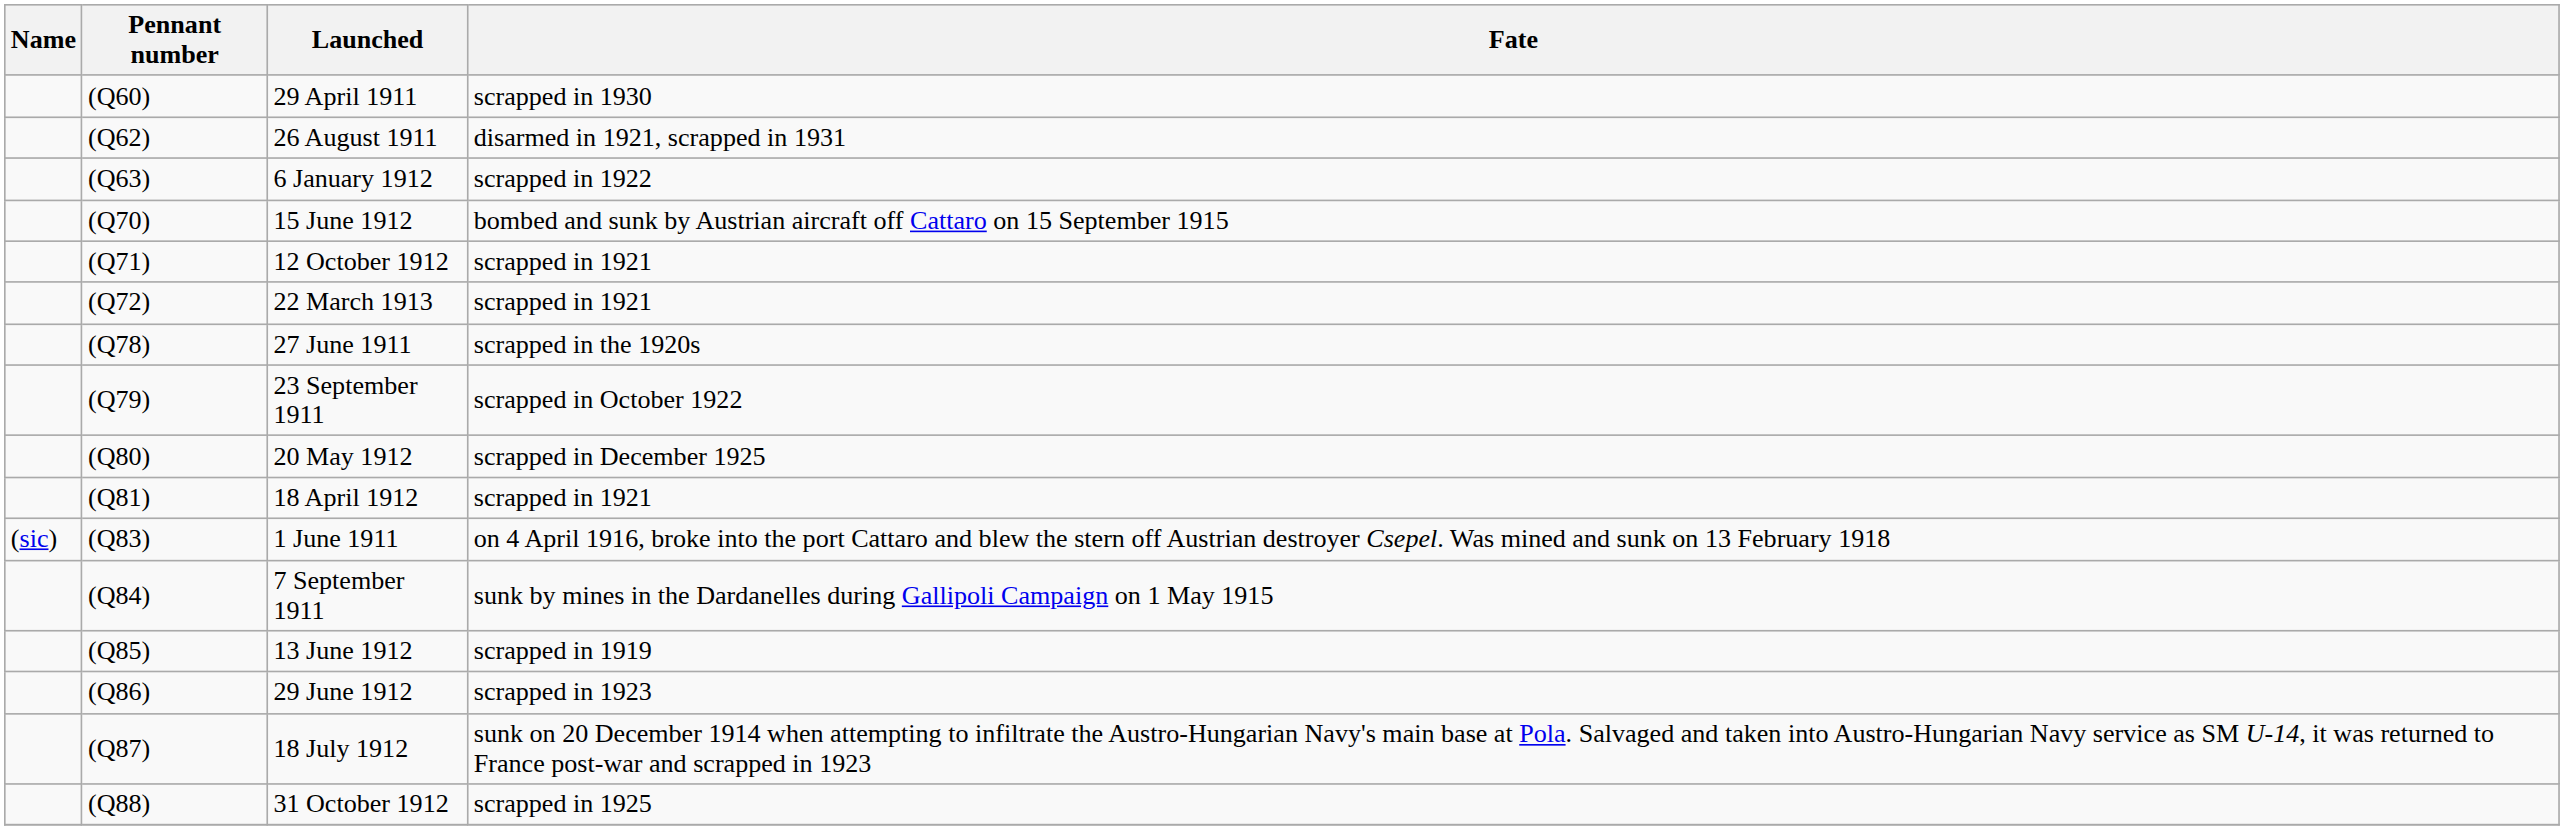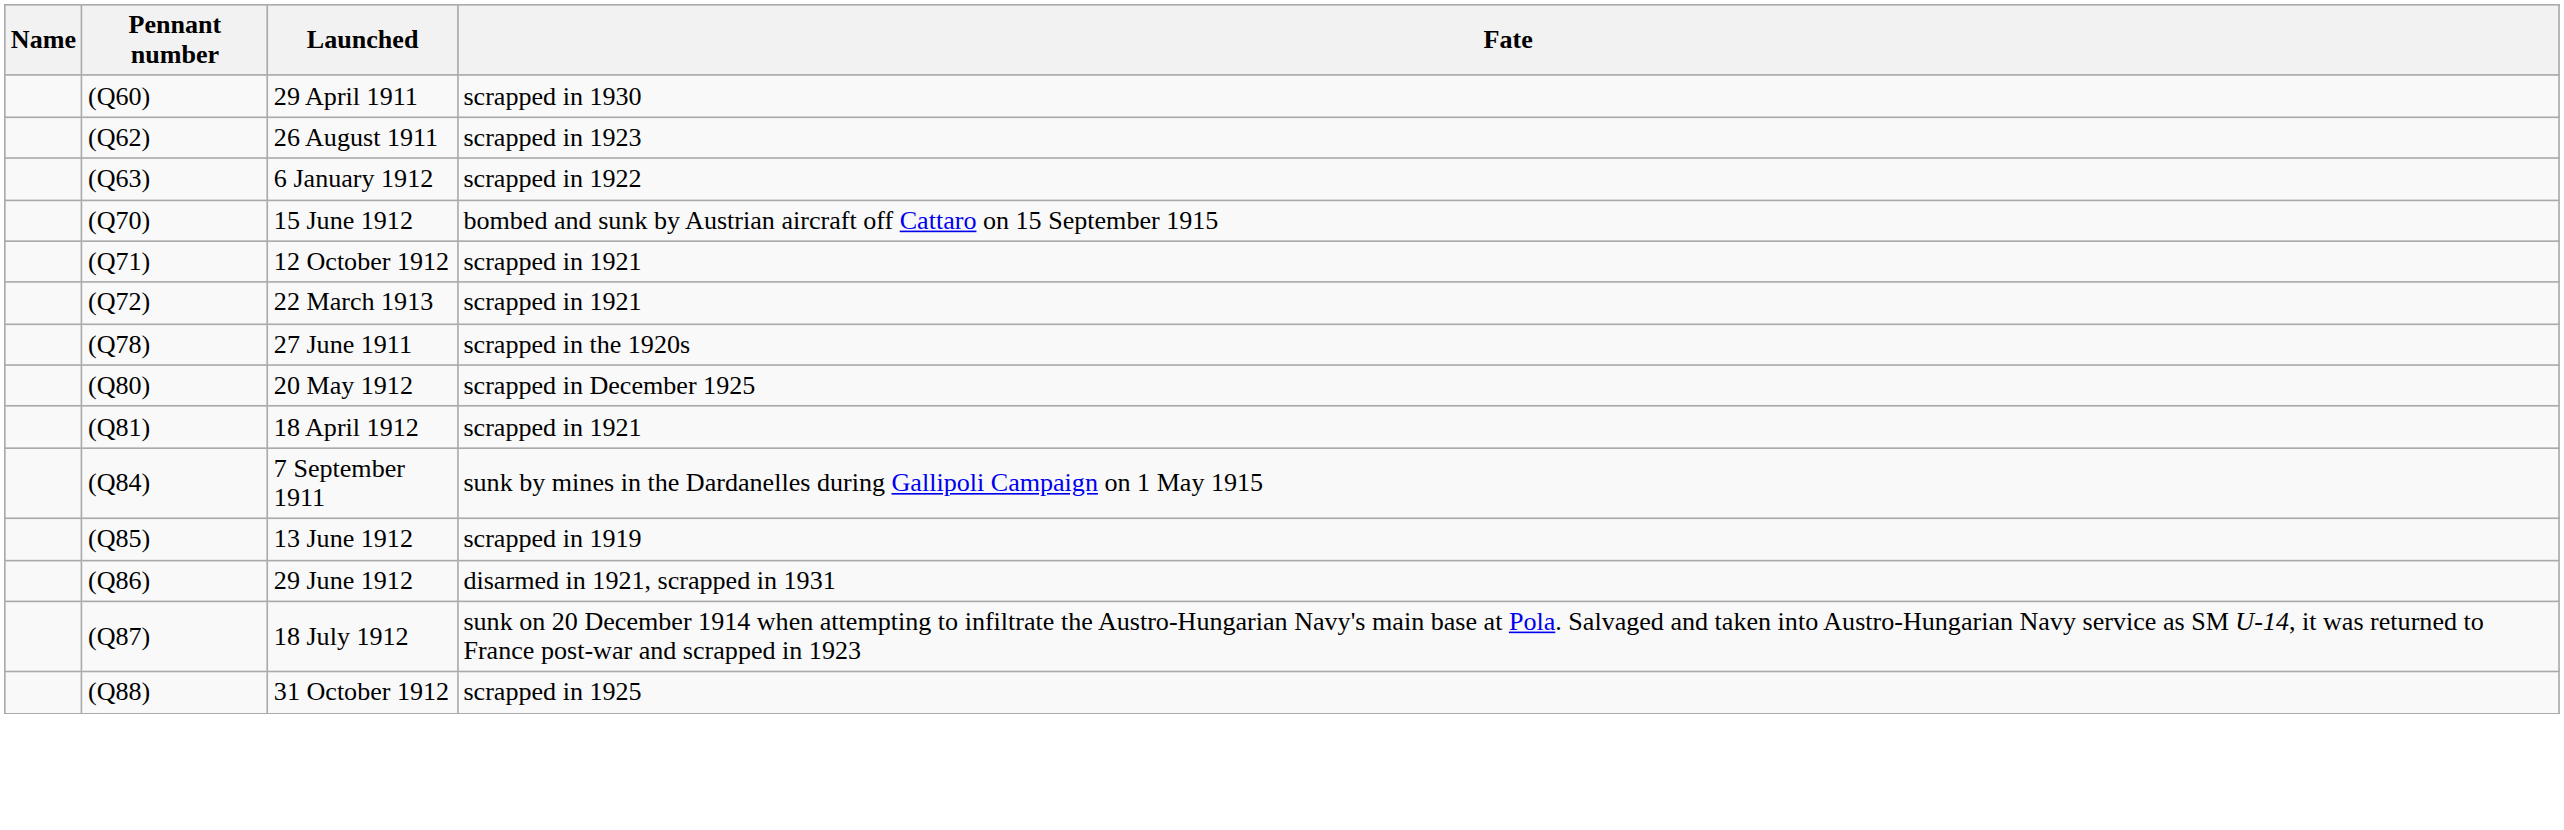26 August 1911 | Fate: disarmed in 1921, scrapped in 1931 -> scrapped in 1923
- row: (Q79) | 23 September 1911 | scrapped in October 1922
- row: (sic) | (Q83) | 1 June 1911 | on 4 April 1916, broke into the port Cattaro and blew the stern off Austrian destroyer Csepel. Was mined and sunk on 13 February 1918
29 June 1912 | Fate: scrapped in 1923 -> disarmed in 1921, scrapped in 1931
